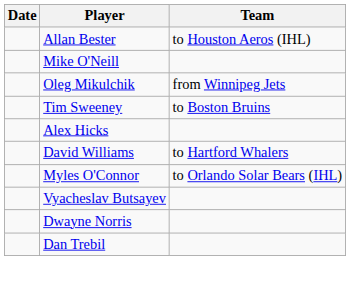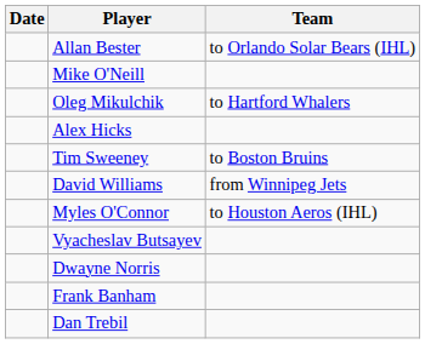Allan Bester | Team: to Houston Aeros (IHL) -> to Orlando Solar Bears (IHL)
Oleg Mikulchik | Team: from Winnipeg Jets -> to Hartford Whalers
rows swapped: Tim Sweeney <-> Alex Hicks
David Williams | Team: to Hartford Whalers -> from Winnipeg Jets
Myles O'Connor | Team: to Orlando Solar Bears (IHL) -> to Houston Aeros (IHL)
+ row: Frank Banham
